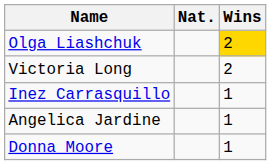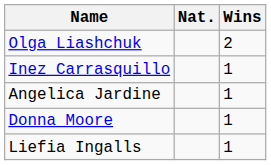Olga Liashchuk | Wins: gold background -> no background
- row: Victoria Long | 2
+ row: Liefia Ingalls | 1
